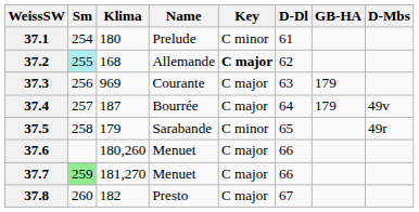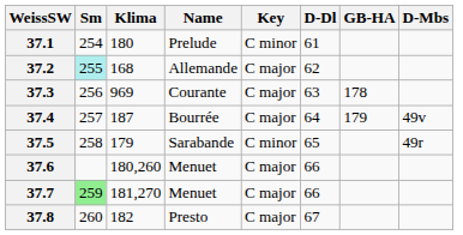37.2 | Key: bold -> normal
37.3 | GB-HA: 179 -> 178
